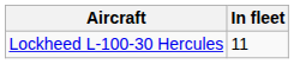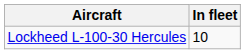Lockheed L-100-30 Hercules | In fleet: 11 -> 10
